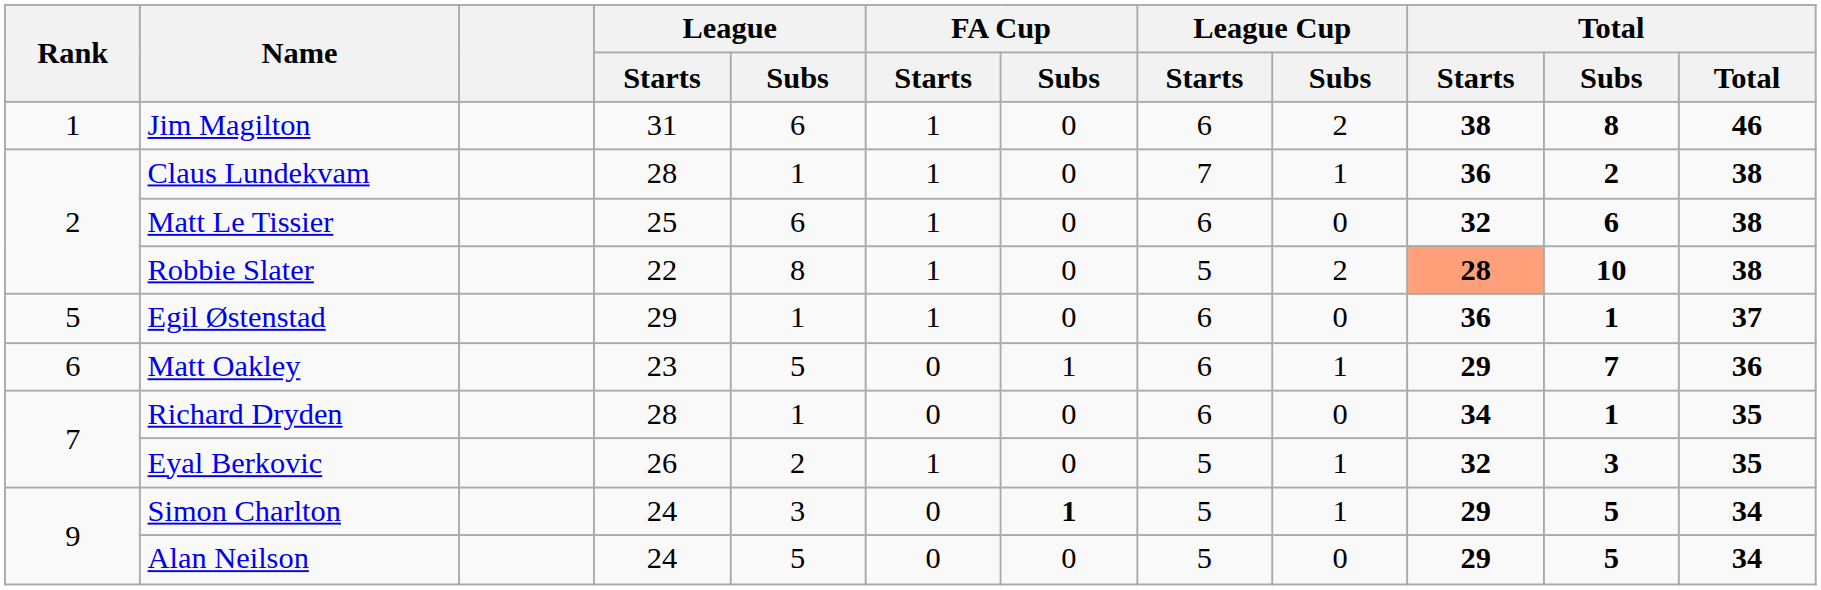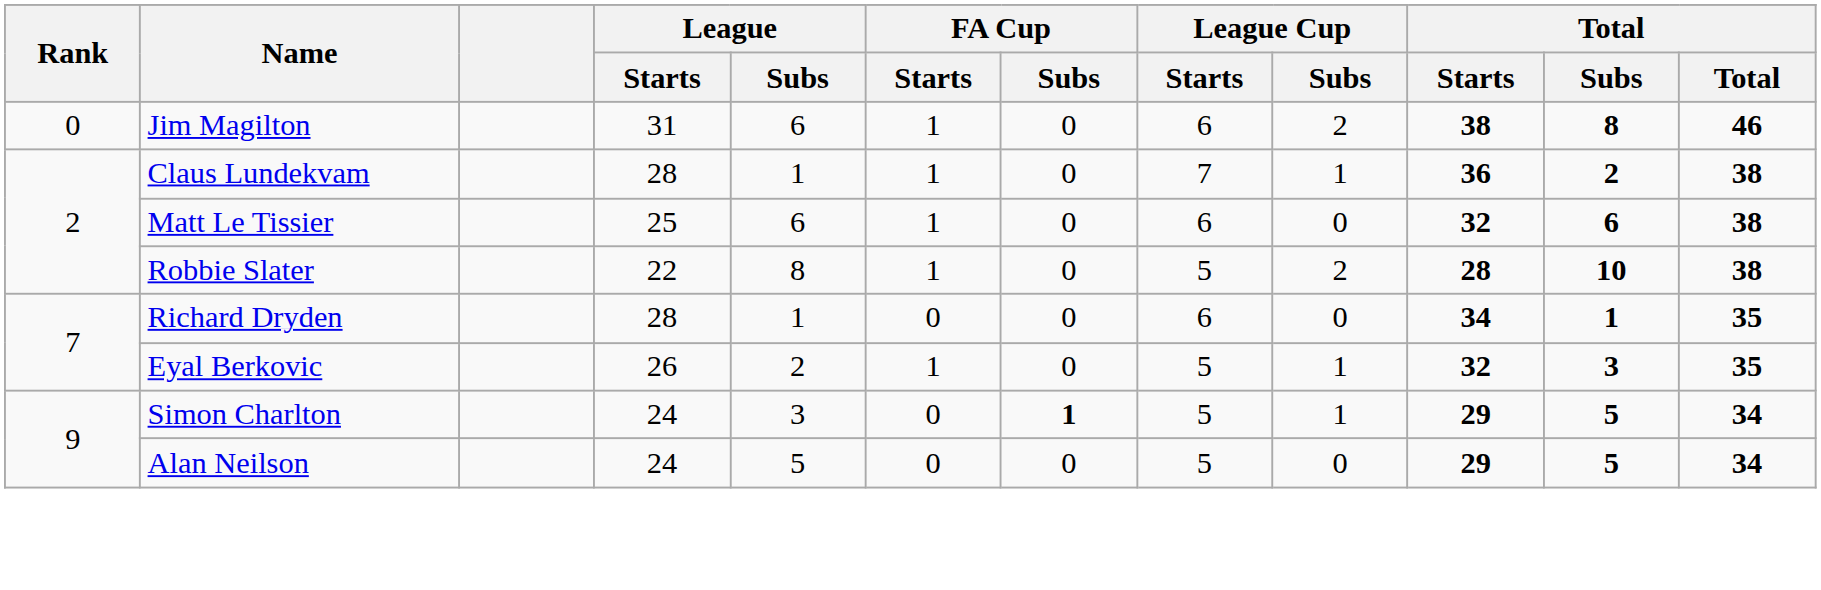Jim Magilton | Rank: 1 -> 0
Robbie Slater | Total / Starts: lightsalmon background -> no background
- row: 5 | Egil Østenstad | 29 | 1 | 1 | 0 | 6 | 0 | 36 | 1 | 37
- row: 6 | Matt Oakley | 23 | 5 | 0 | 1 | 6 | 1 | 29 | 7 | 36
